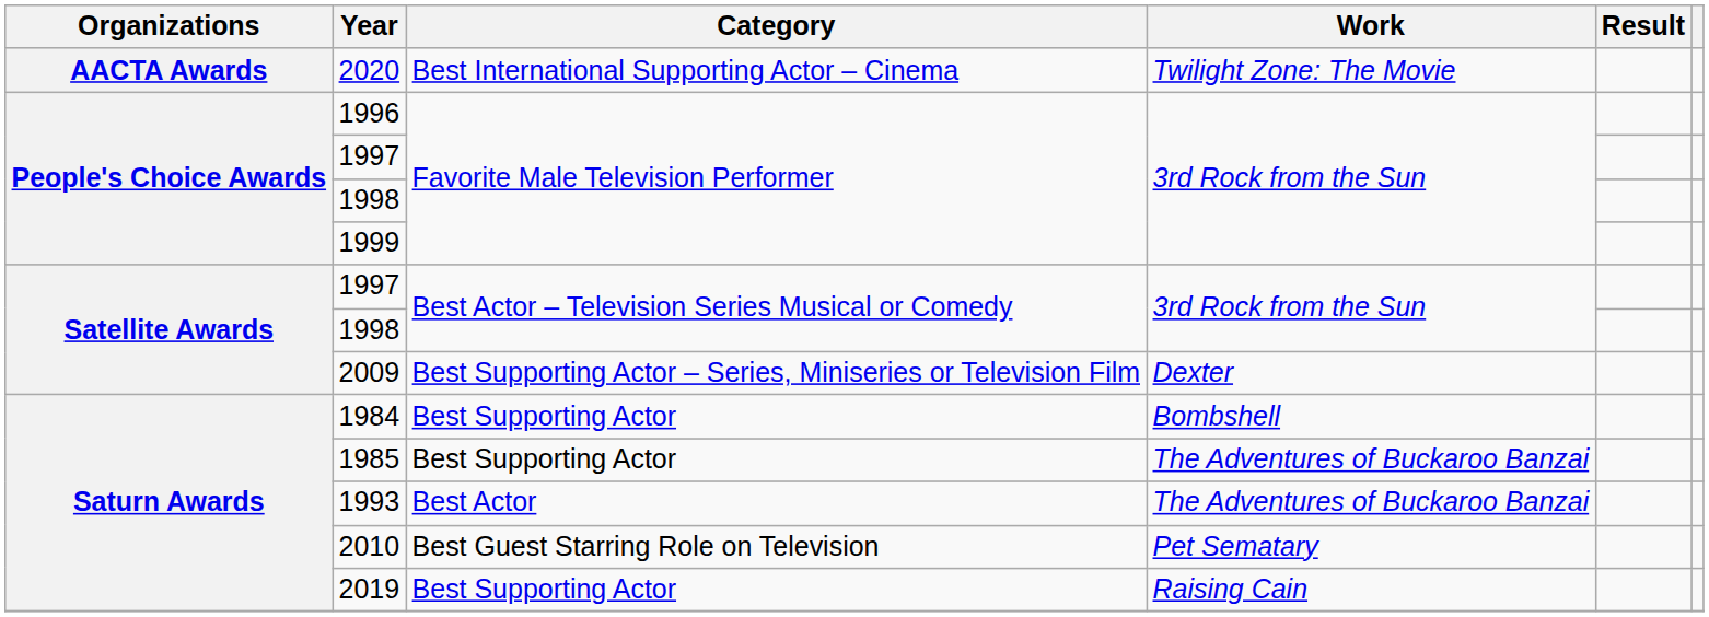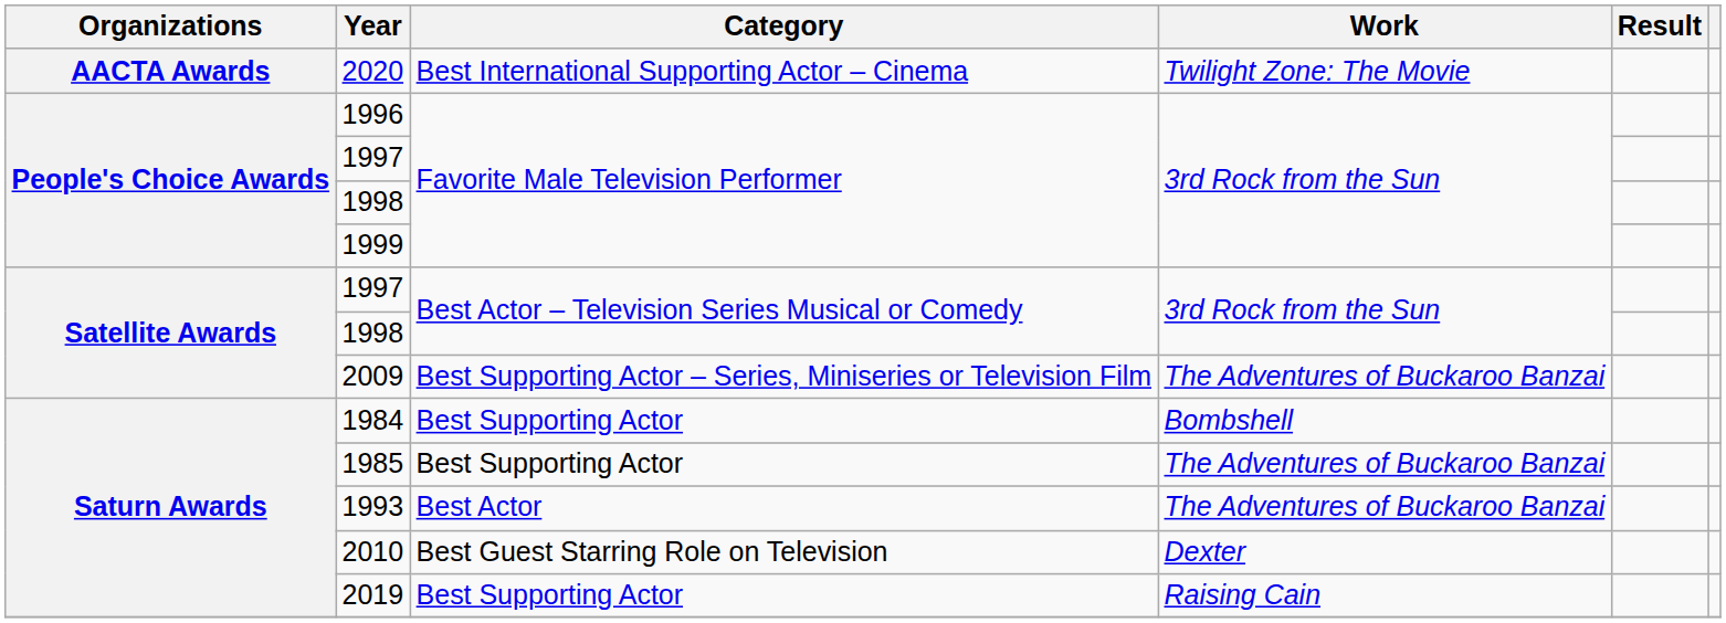2009 | Work: Dexter -> The Adventures of Buckaroo Banzai
2010 | Work: Pet Sematary -> Dexter
